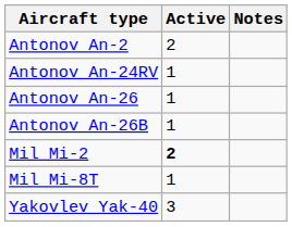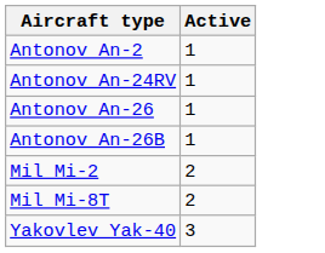- column: Notes
Antonov An-2 | Active: 2 -> 1
Mil Mi-2 | Active: bold -> normal
Mil Mi-8T | Active: 1 -> 2
